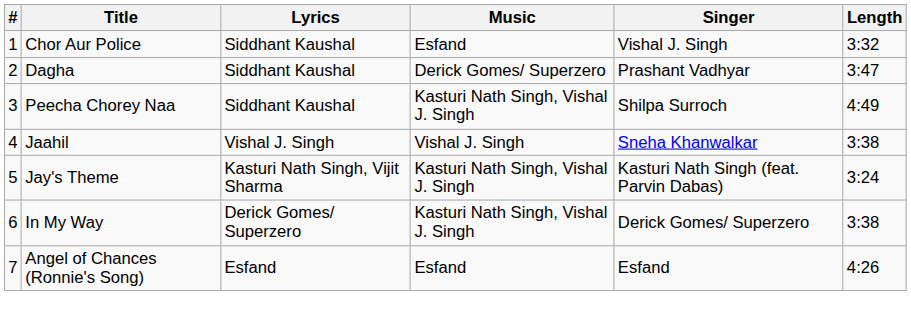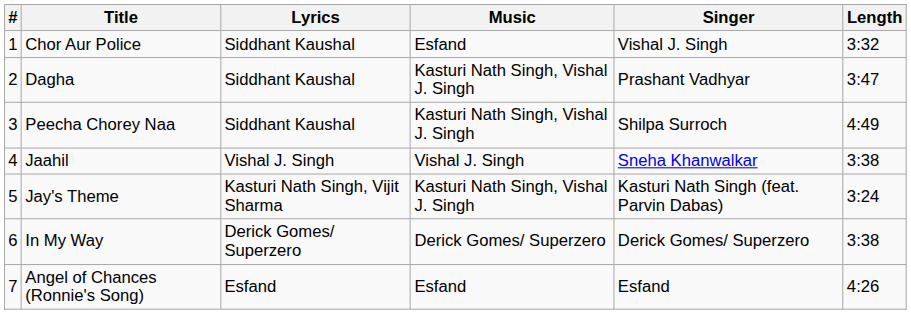Dagha | Music: Derick Gomes/ Superzero -> Kasturi Nath Singh, Vishal J. Singh
In My Way | Music: Kasturi Nath Singh, Vishal J. Singh -> Derick Gomes/ Superzero
